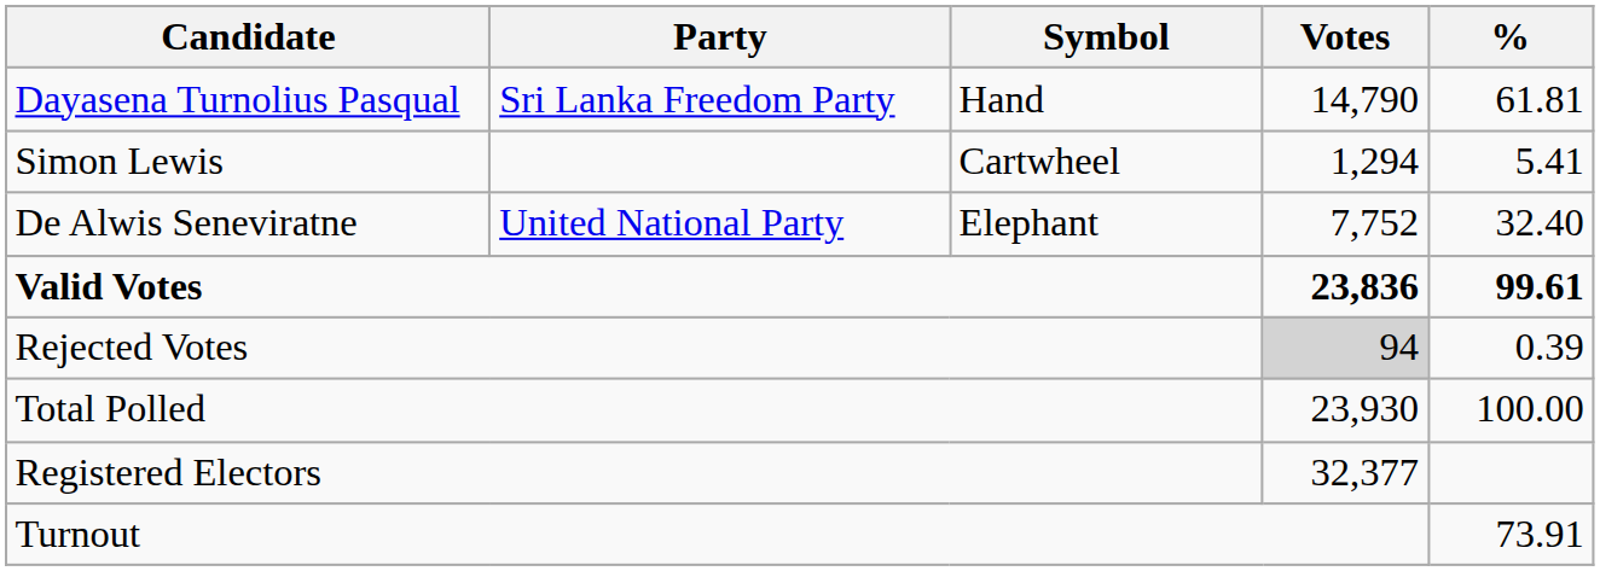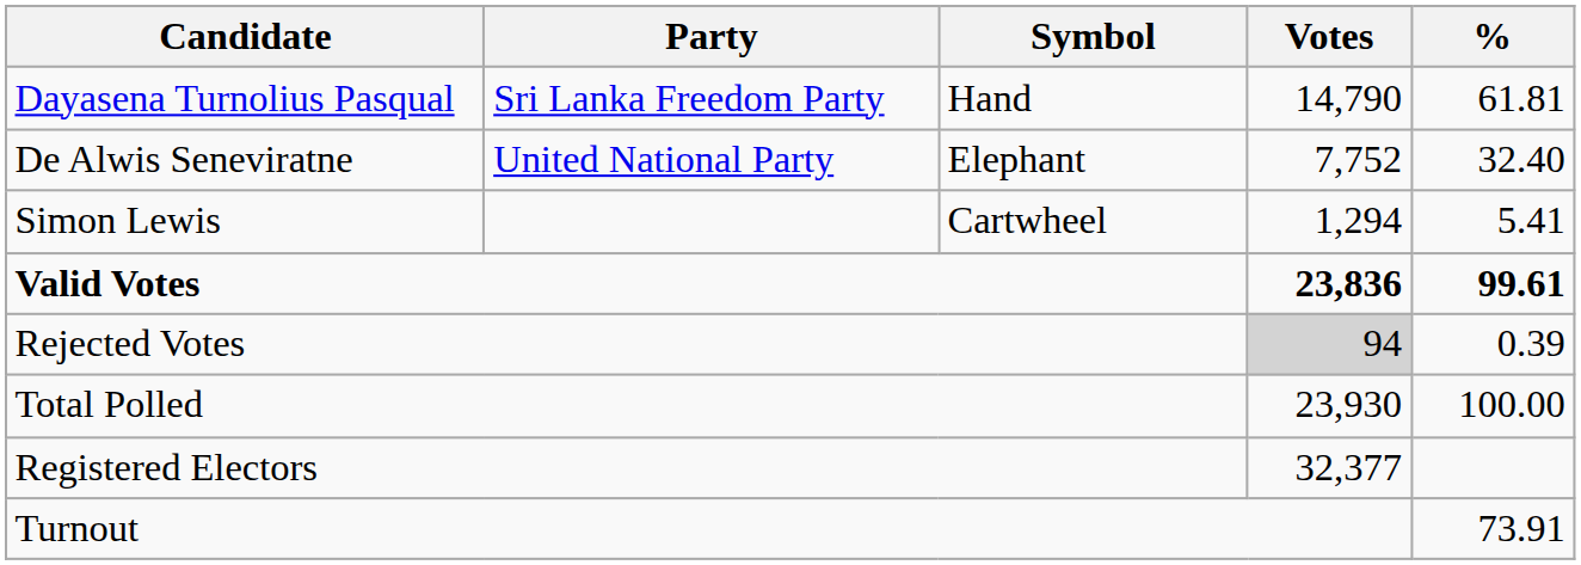rows swapped: De Alwis Seneviratne <-> Simon Lewis
